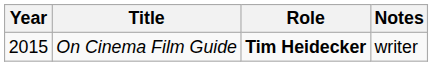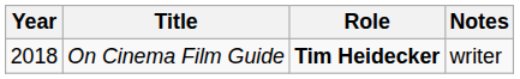On Cinema Film Guide | Year: 2015 -> 2018
